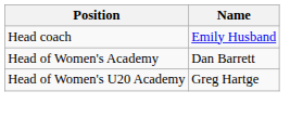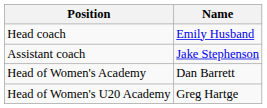+ row: Assistant coach | Jake Stephenson
